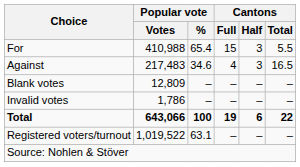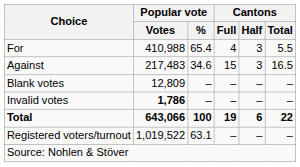For | Cantons / Full: 15 -> 4
Against | Cantons / Full: 4 -> 15
Invalid votes | Popular vote / Votes: normal -> bold
